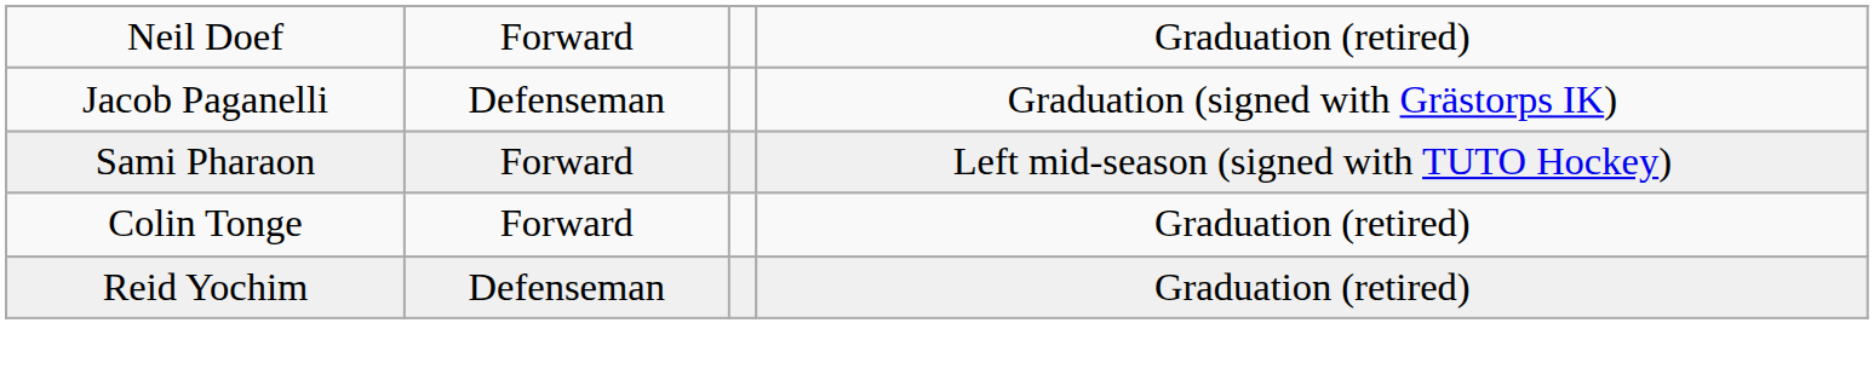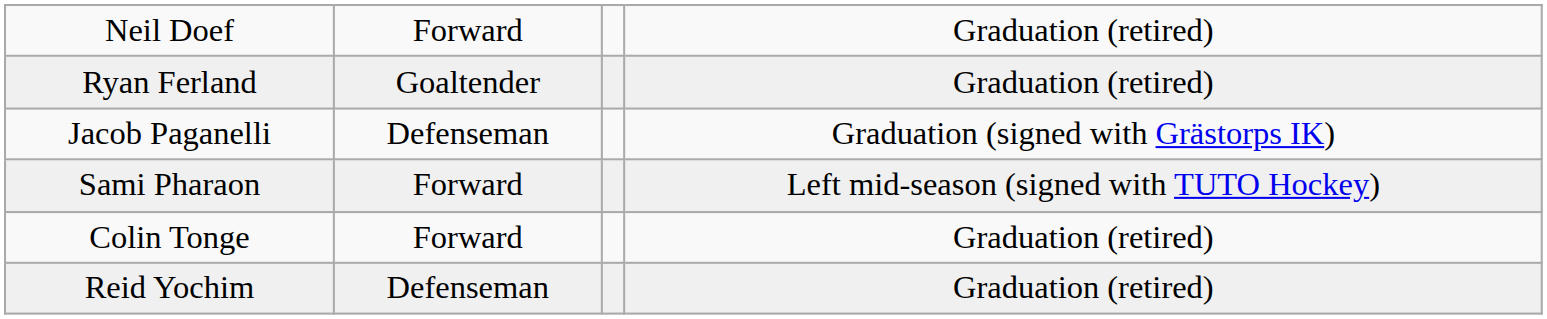+ row: Ryan Ferland | Goaltender | Graduation (retired)
